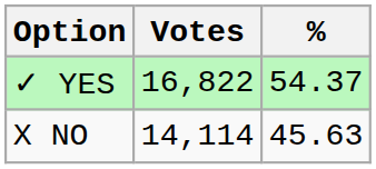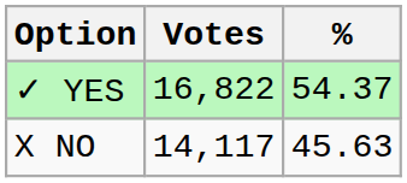X NO | Votes: 14,114 -> 14,117
